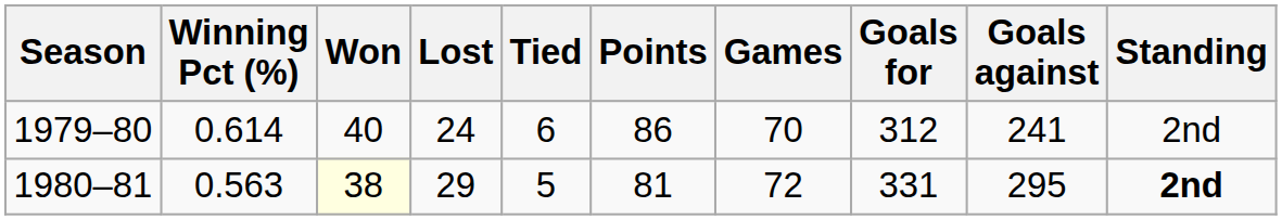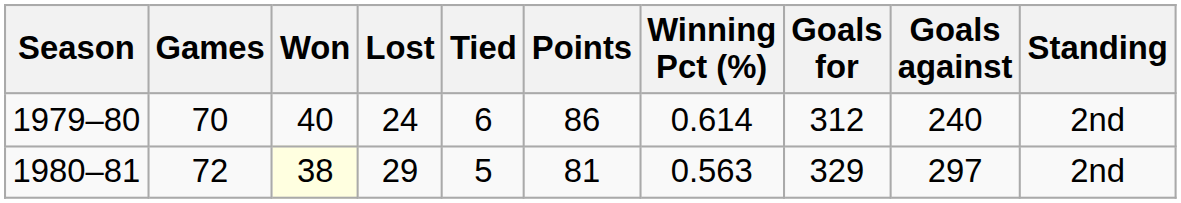columns swapped: Games <-> Winning Pct (%)
1979–80 | Goals against: 241 -> 240
1980–81 | Goals for: 331 -> 329
1980–81 | Goals against: 295 -> 297
1980–81 | Standing: bold -> normal
